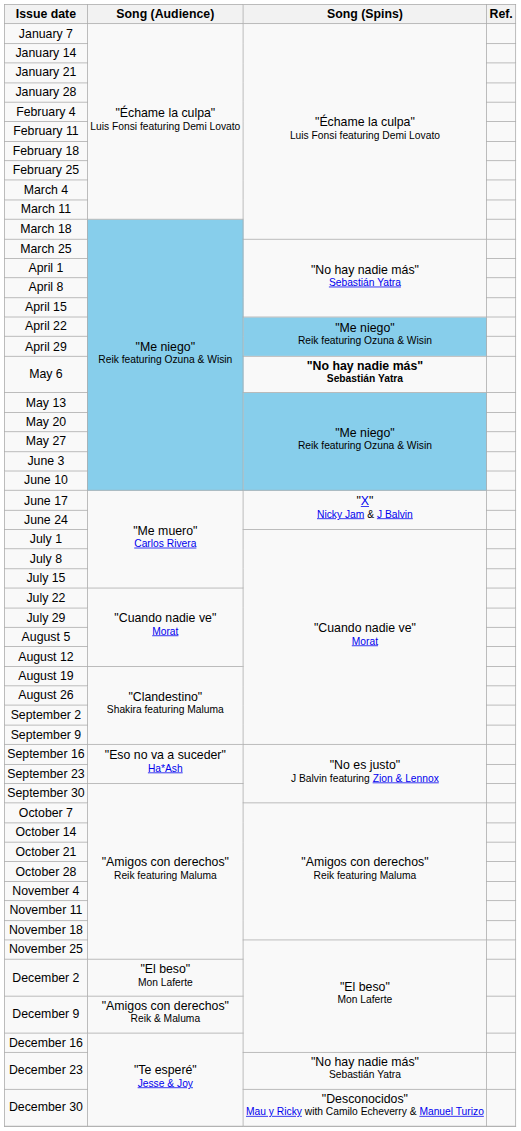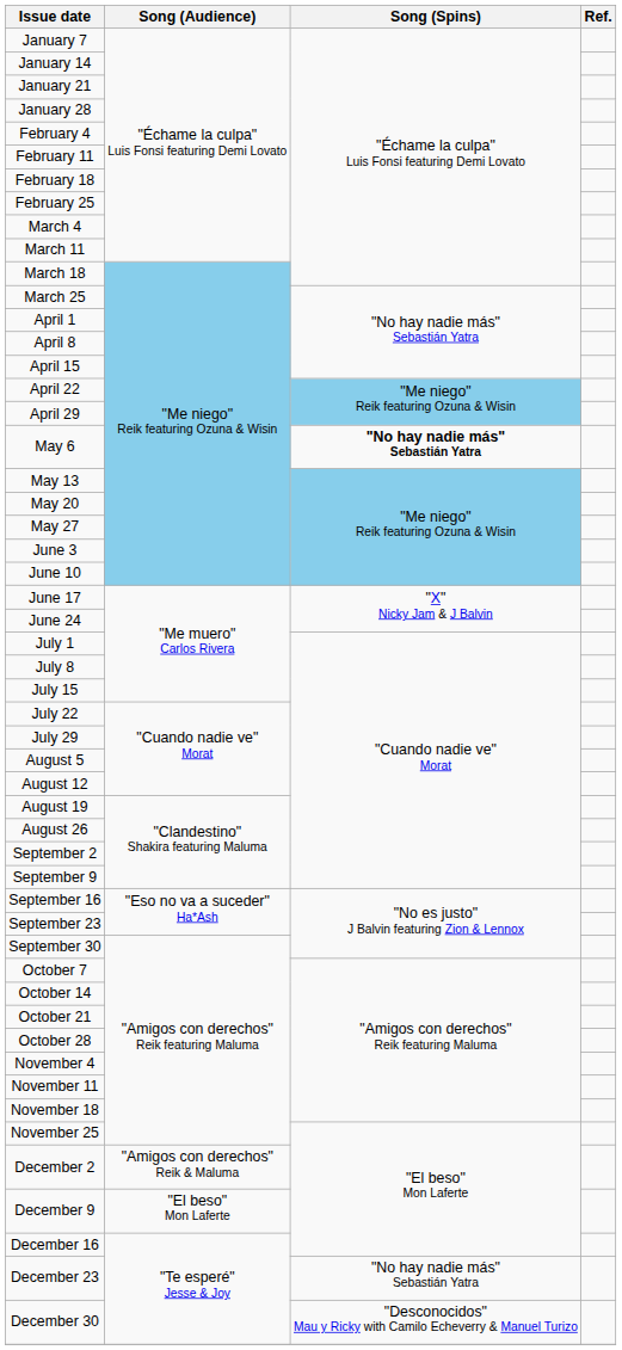December 2 | Song (Audience): "El beso" Mon Laferte -> "Amigos con derechos" Reik & Maluma
December 9 | Song (Audience): "Amigos con derechos" Reik & Maluma -> "El beso" Mon Laferte
